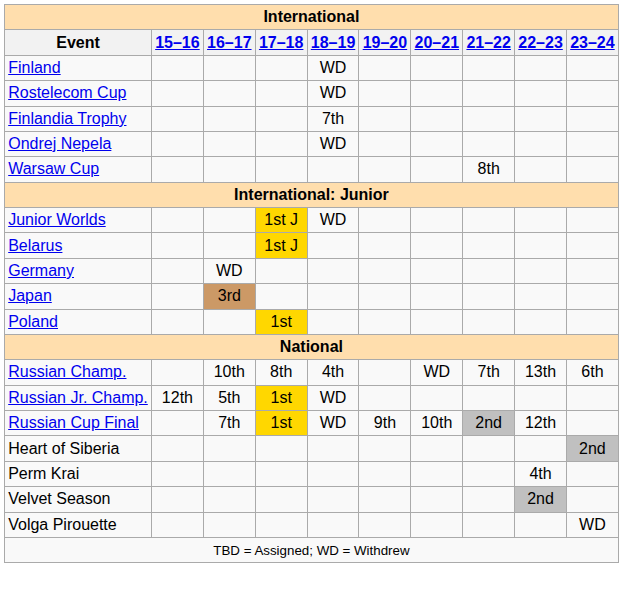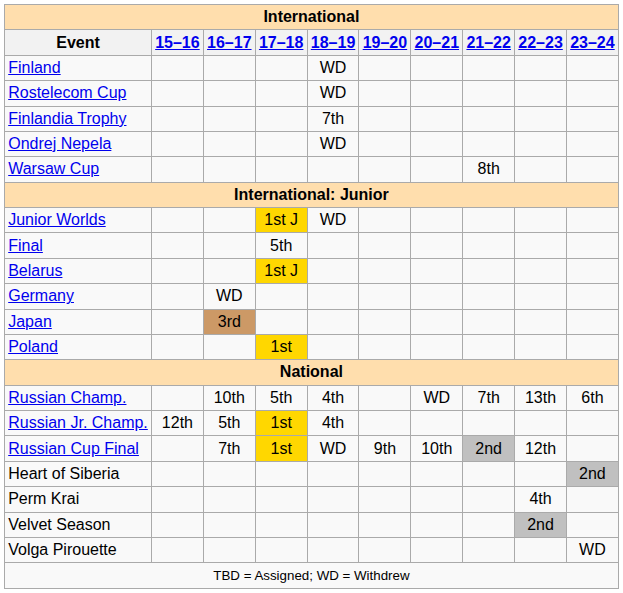+ row: Final | 5th
Russian Champ. | 17–18: 8th -> 5th
Russian Jr. Champ. | 18–19: WD -> 4th
